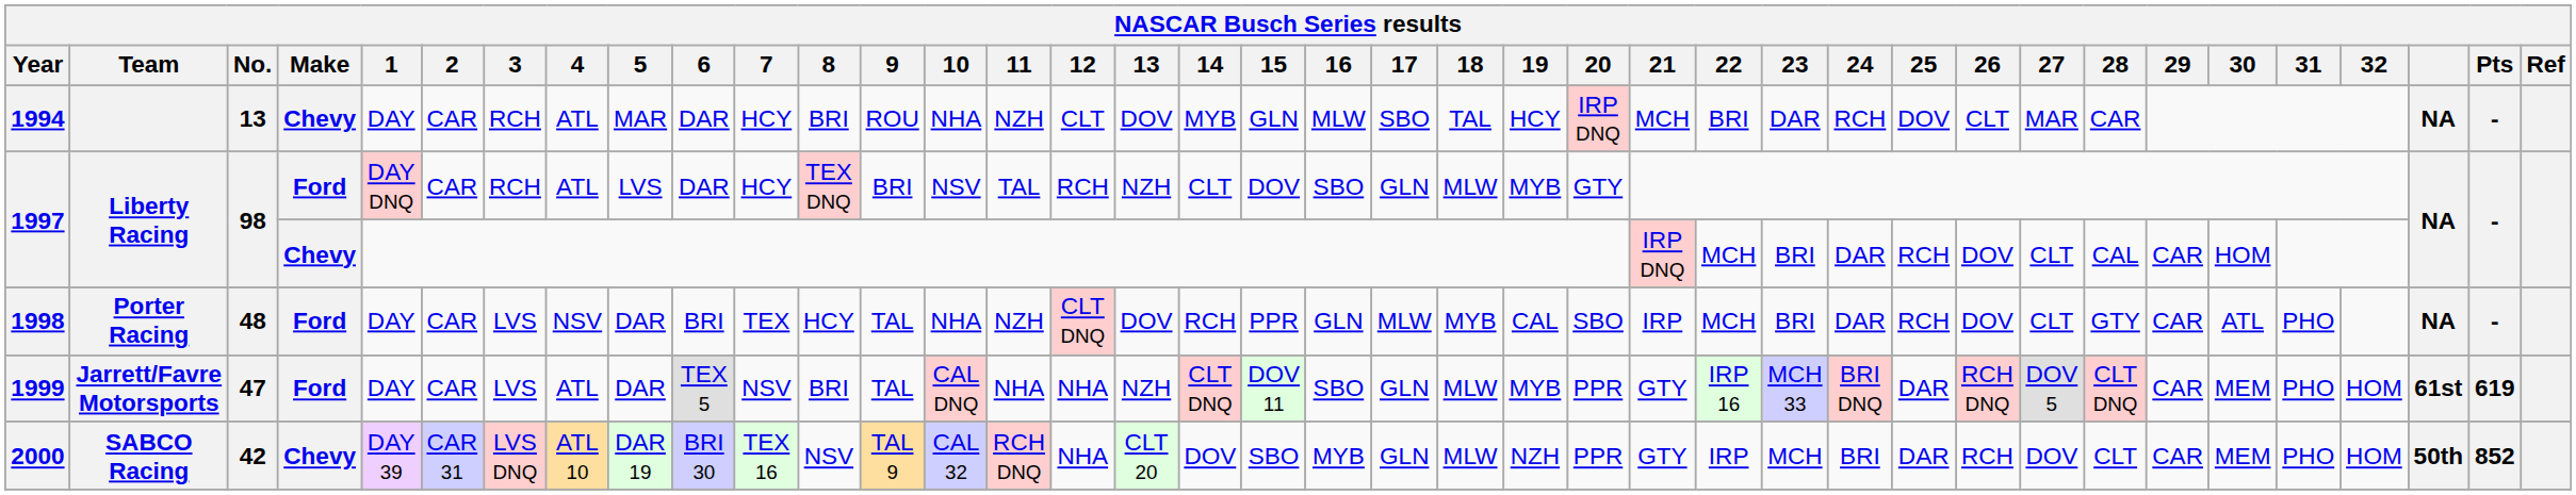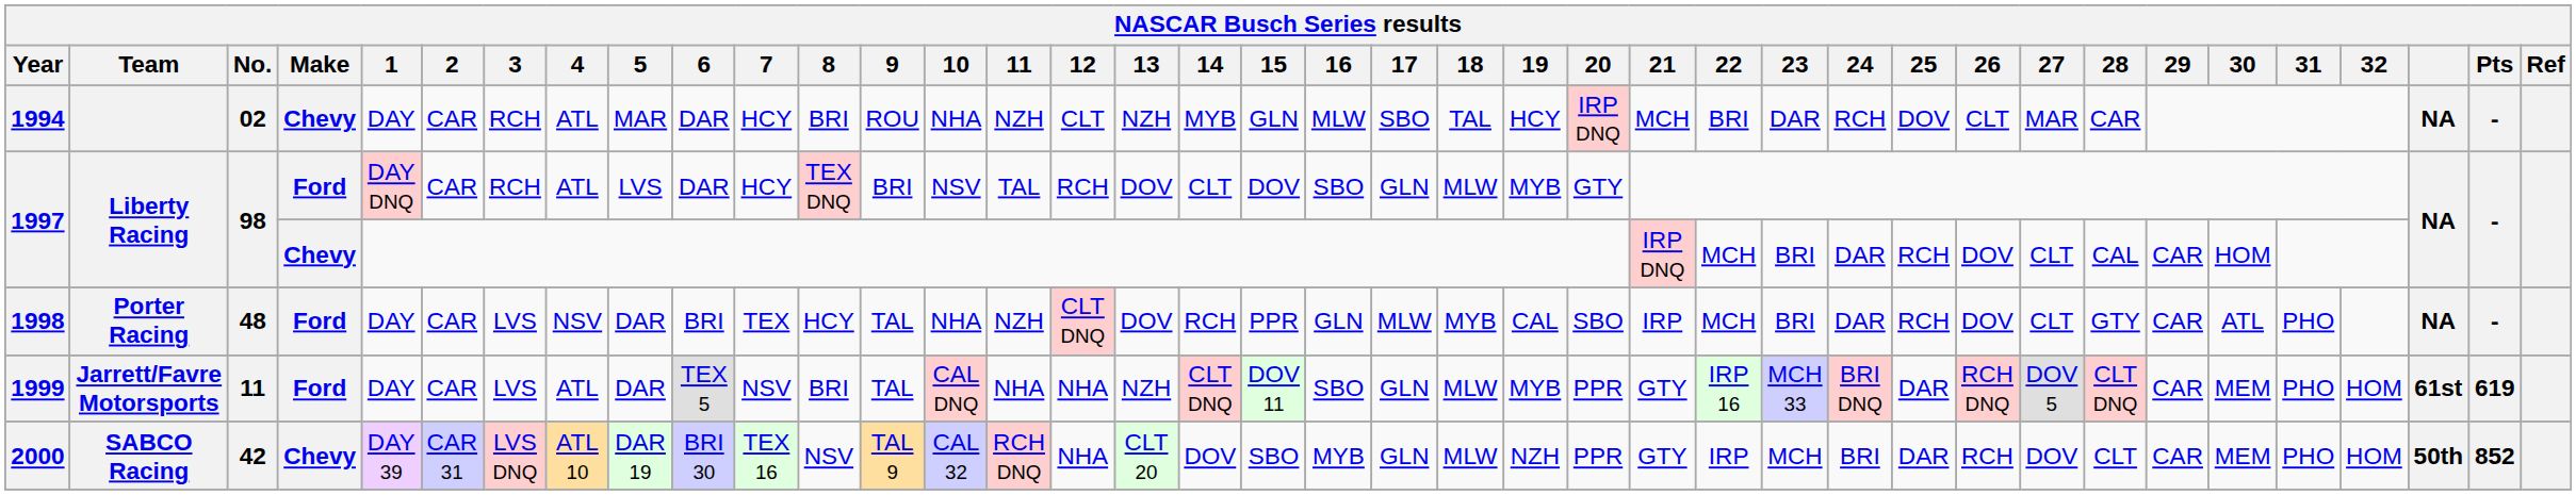1994 | No.: 13 -> 02
1994 | 13: DOV -> NZH
1997 / Ford | 13: NZH -> DOV
1999 | No.: 47 -> 11
